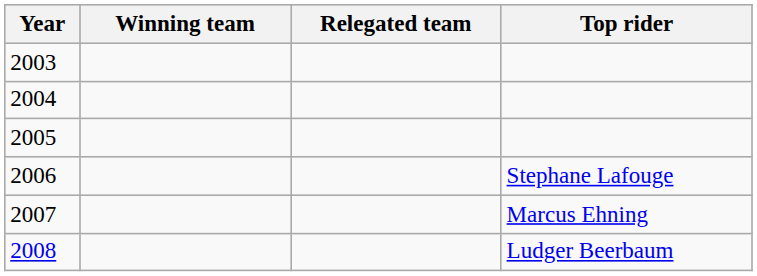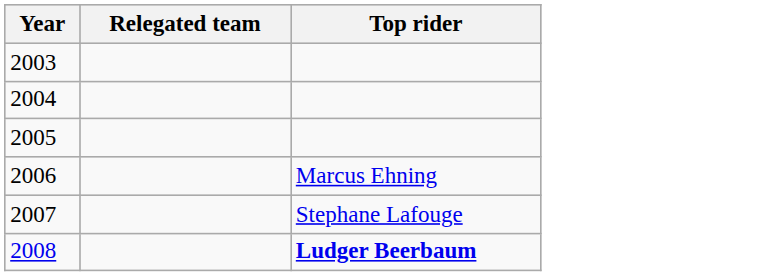- column: Winning team
2006 | Top rider: Stephane Lafouge -> Marcus Ehning
2007 | Top rider: Marcus Ehning -> Stephane Lafouge
2008 | Top rider: normal -> bold
